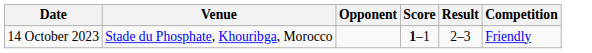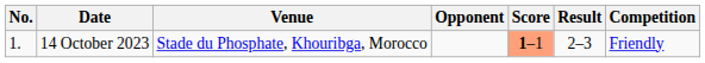+ column: No. | 1.
14 October 2023 | Score: no background -> lightsalmon background
